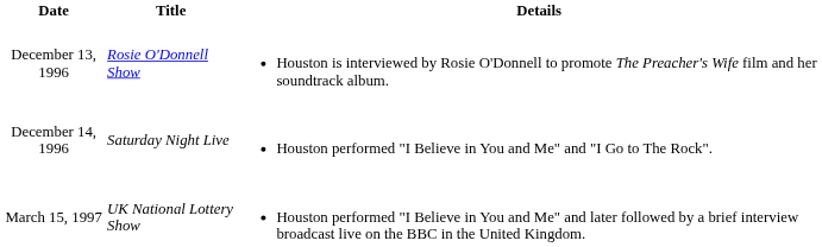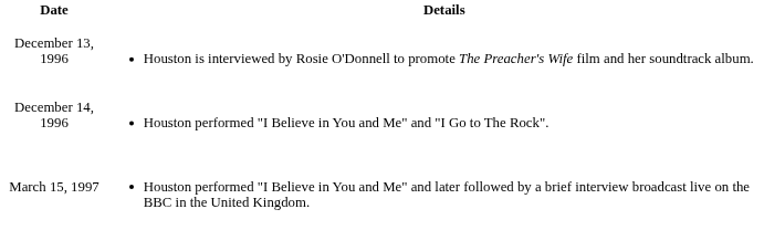- column: Title | Rosie O'Donnell Show | Saturday Night Live | UK National Lottery Show
